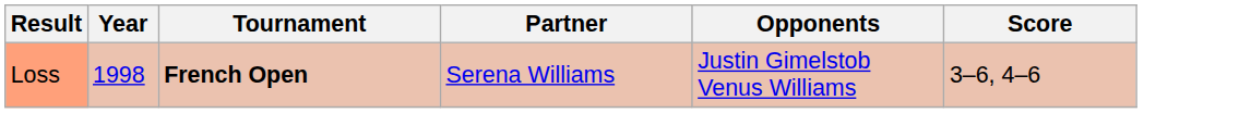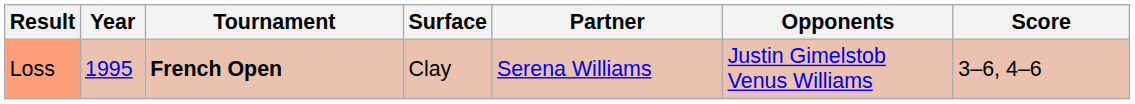+ column: Surface | Clay
Loss | Year: 1998 -> 1995
